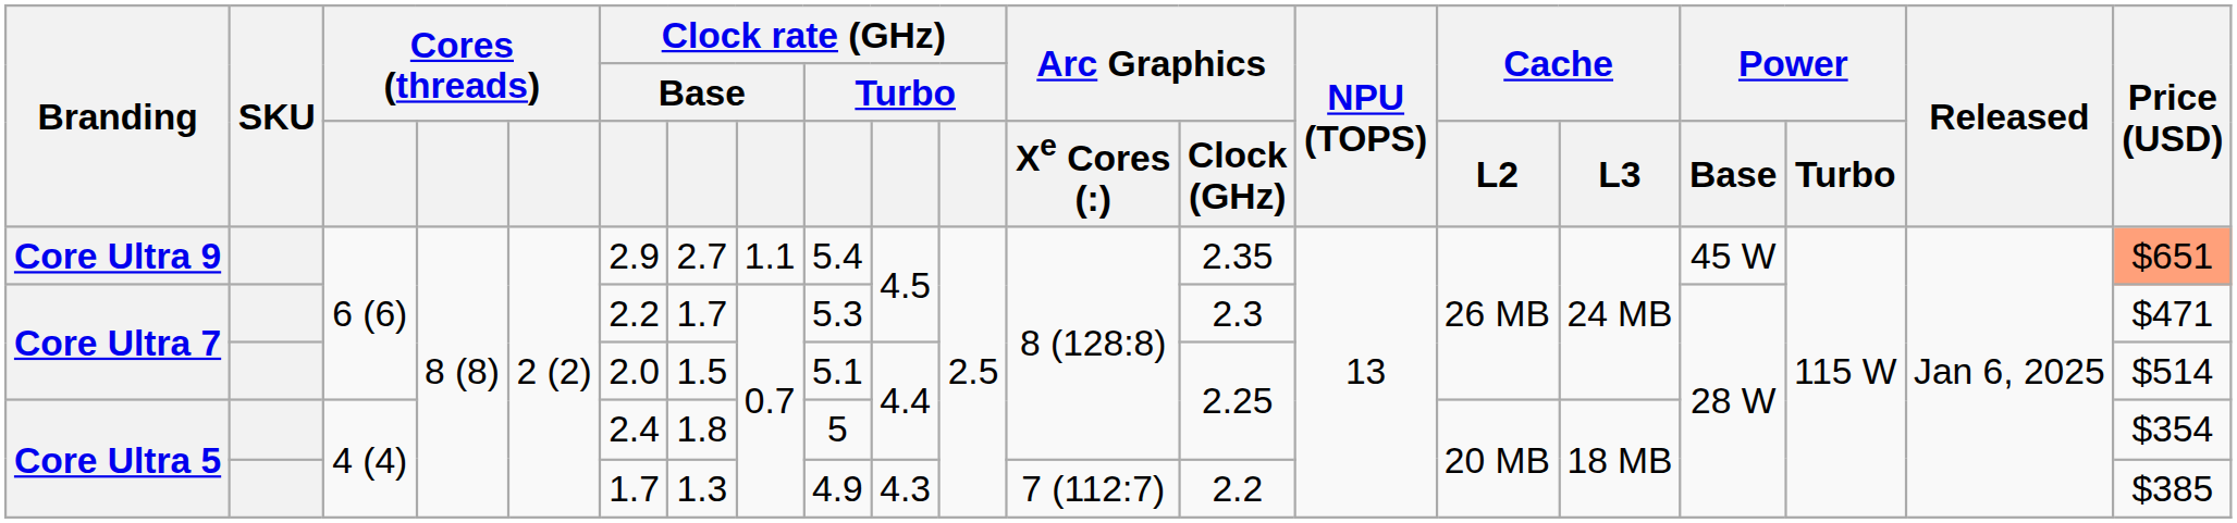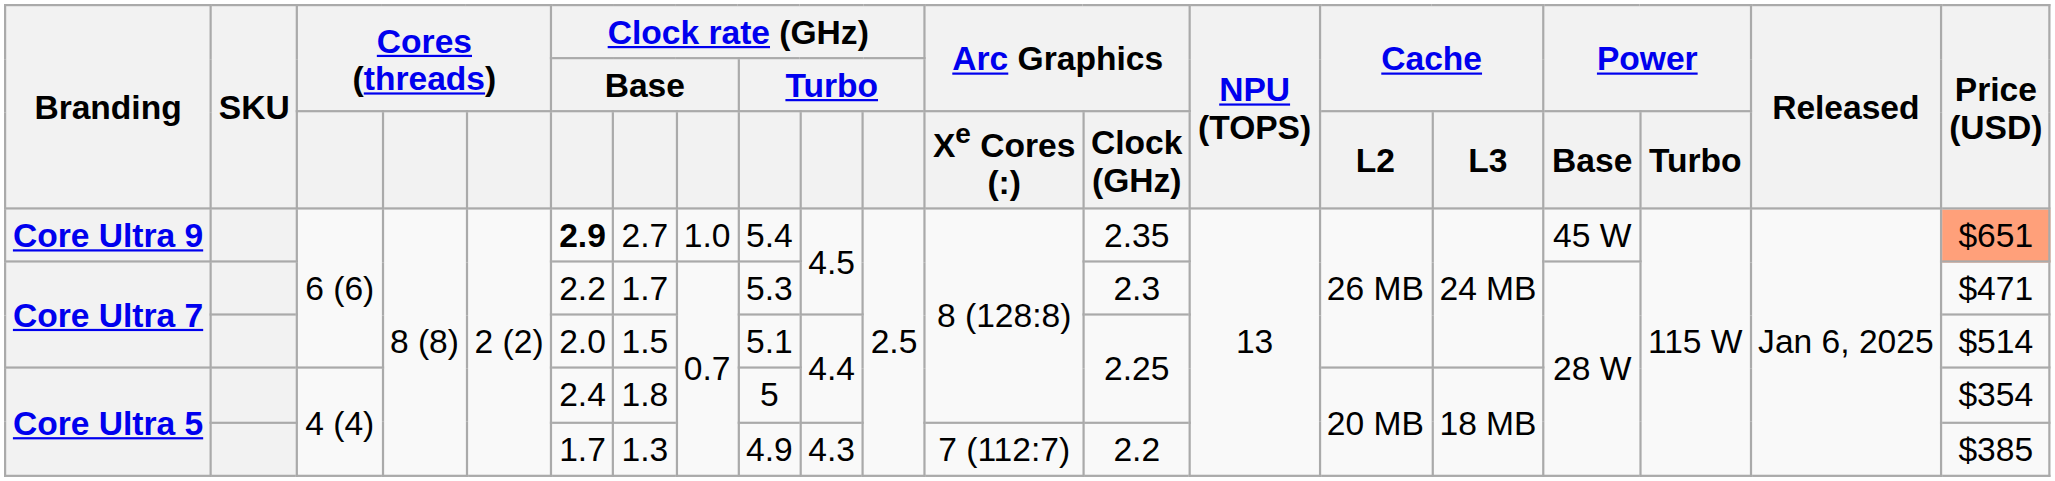Core Ultra 9 | column 6: normal -> bold
Core Ultra 9 | column 8: 1.1 -> 1.0
